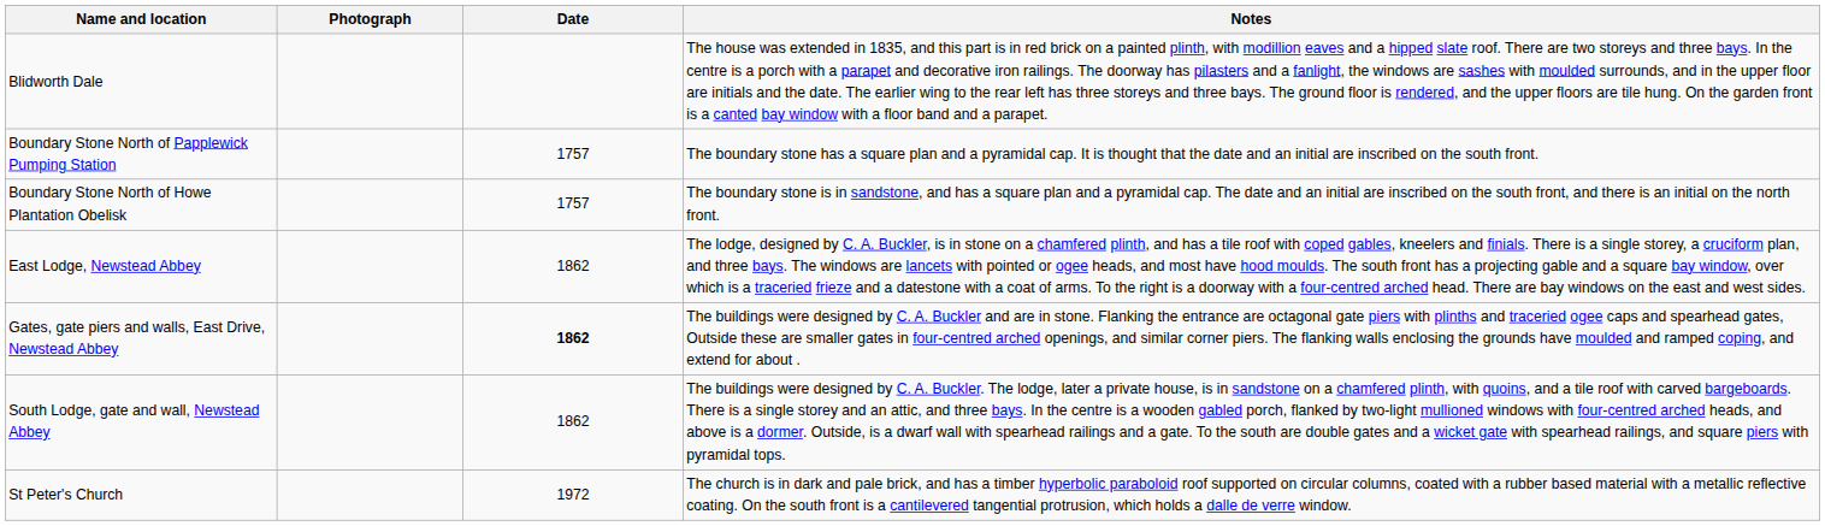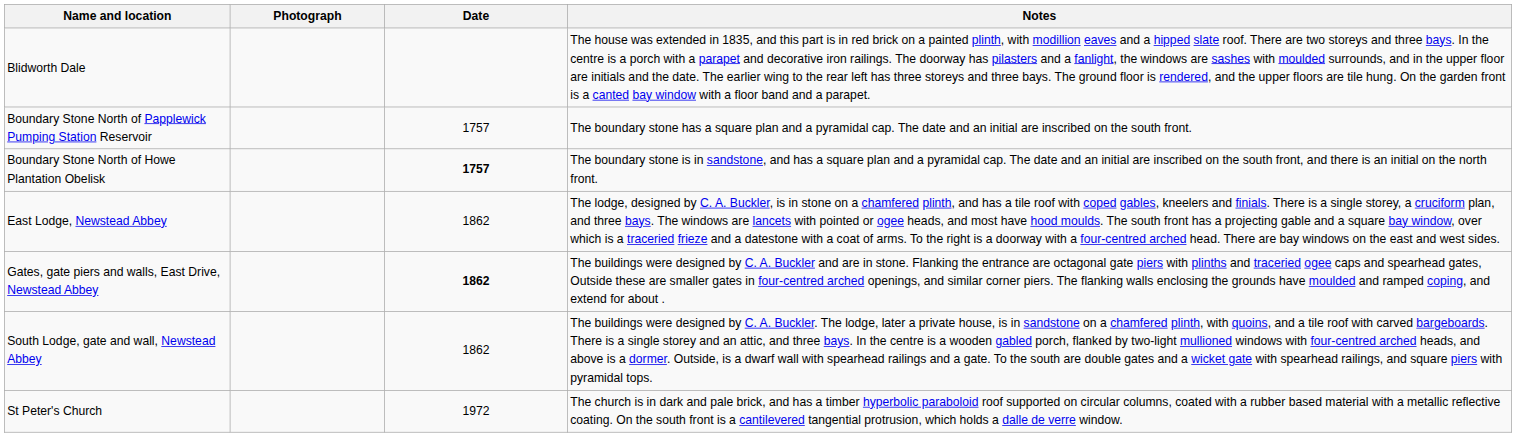+ row: Boundary Stone North of Papplewick Pumping Station Reservoir | 1757 | The boundary stone has a square plan and a pyramidal cap. The date and an initial are inscribed on the south front.
- row: Boundary Stone North of Papplewick Pumping Station | 1757 | The boundary stone has a square plan and a pyramidal cap. It is thought that the date and an initial are inscribed on the south front.
Boundary Stone North of Howe Plantation Obelisk | Date: normal -> bold
